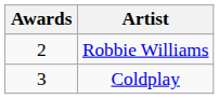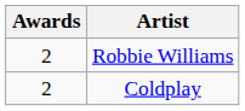Coldplay | Awards: 3 -> 2
